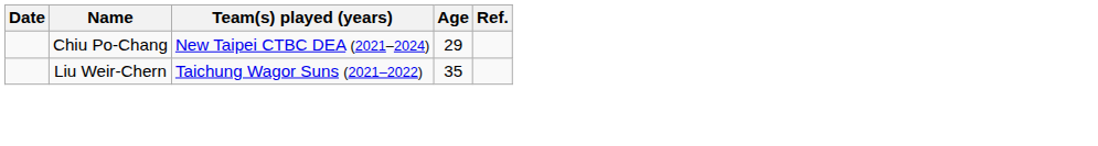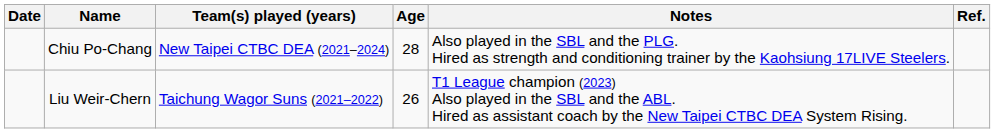+ column: Notes | Also played in the SBL and the PLG. Hired as strength and conditioning trainer by the Kaohsiung 17LIVE Steelers. | T1 League champion (2023) Also played in the SBL and the ABL. Hired as assistant coach by the New Taipei CTBC DEA System Rising.
Chiu Po-Chang | Age: 29 -> 28
Liu Weir-Chern | Age: 35 -> 26
